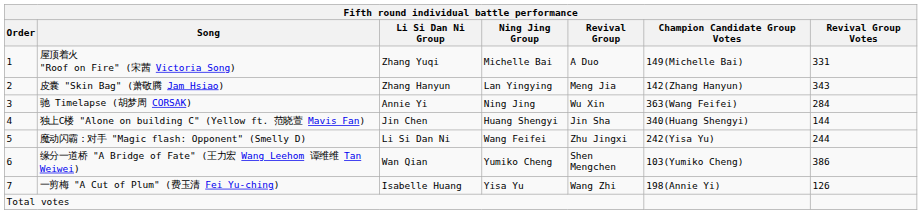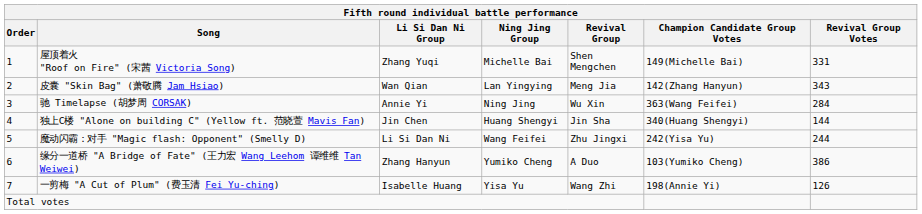屋顶着火 "Roof on Fire" (宋茜 Victoria Song) | Revival Group: A Duo -> Shen Mengchen
皮囊 "Skin Bag" (萧敬腾 Jam Hsiao) | Li Si Dan Ni Group: Zhang Hanyun -> Wan Qian
缘分一道桥 "A Bridge of Fate" (王力宏 Wang Leehom 谭维维 Tan Weiwei) | Li Si Dan Ni Group: Wan Qian -> Zhang Hanyun
缘分一道桥 "A Bridge of Fate" (王力宏 Wang Leehom 谭维维 Tan Weiwei) | Revival Group: Shen Mengchen -> A Duo
